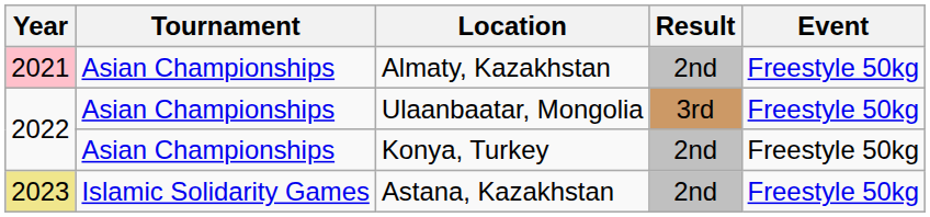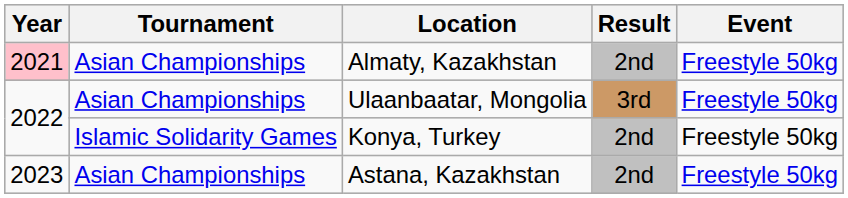Konya, Turkey | Tournament: Asian Championships -> Islamic Solidarity Games
Astana, Kazakhstan | Year: khaki background -> no background
Astana, Kazakhstan | Tournament: Islamic Solidarity Games -> Asian Championships
